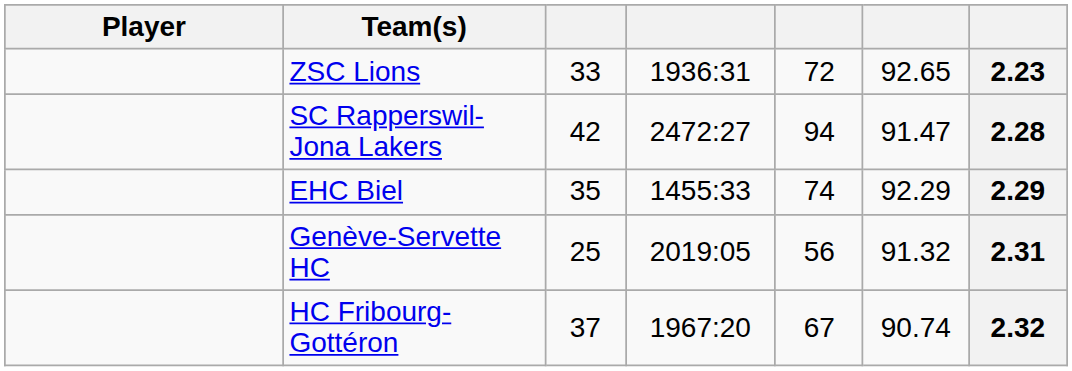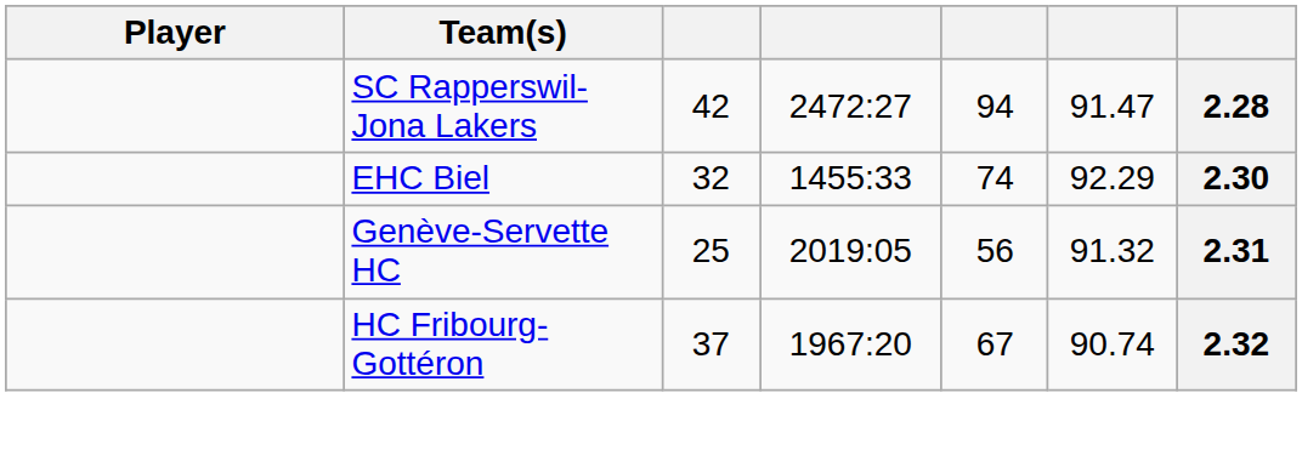- row: ZSC Lions | 33 | 1936:31 | 72 | 92.65 | 2.23
EHC Biel | column 3: 35 -> 32
EHC Biel | column 7: 2.29 -> 2.30
